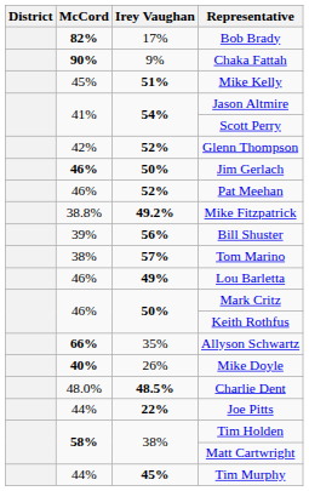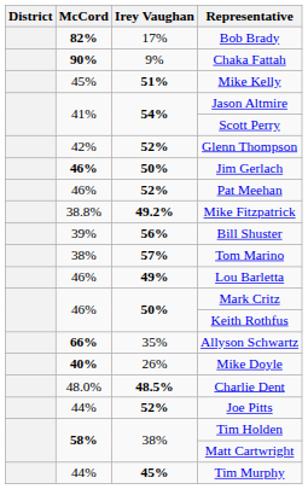Joe Pitts | Irey Vaughan: 22% -> 52%
